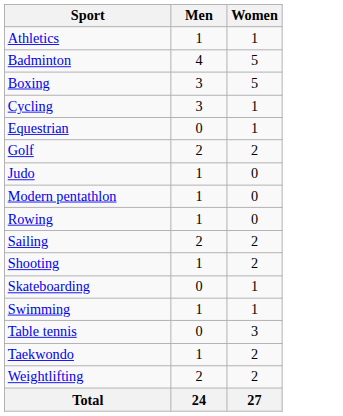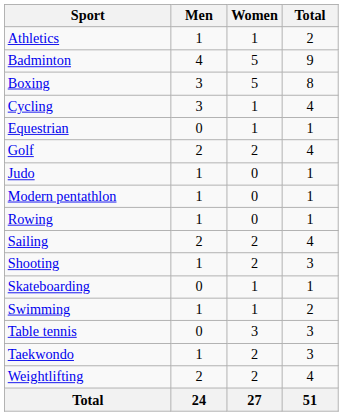+ column: Total | 2 | 9 | 8 | 4 | 1 | 4 | 1 | 1 | 1 | 4 | 3 | 1 | 2 | 3 | 3 | 4 | 51
